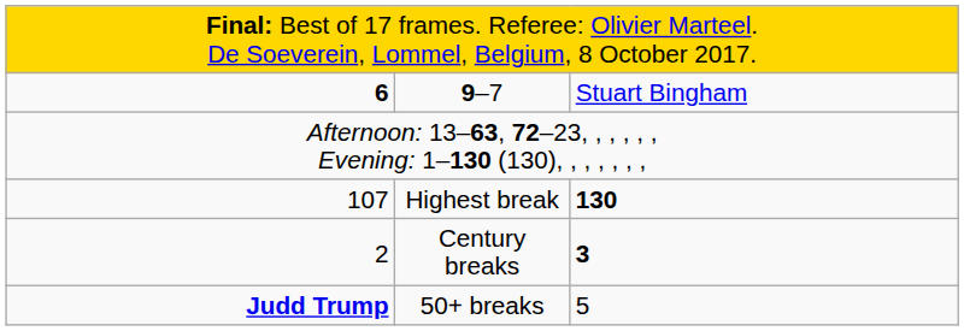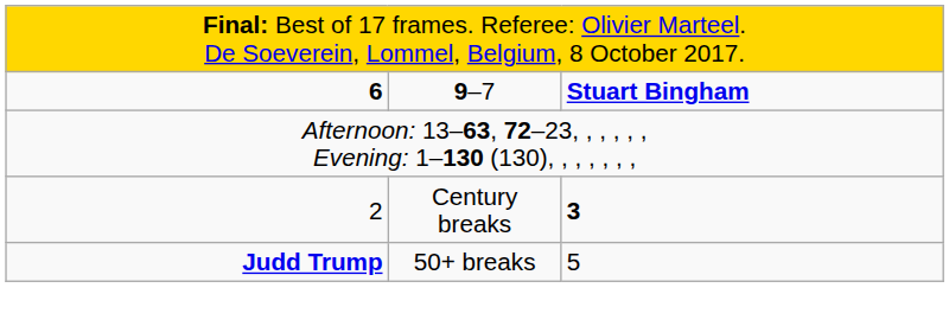9–7 | column 3: normal -> bold
- row: 107 | Highest break | 130
